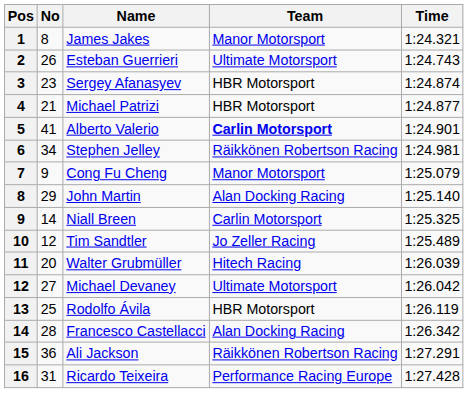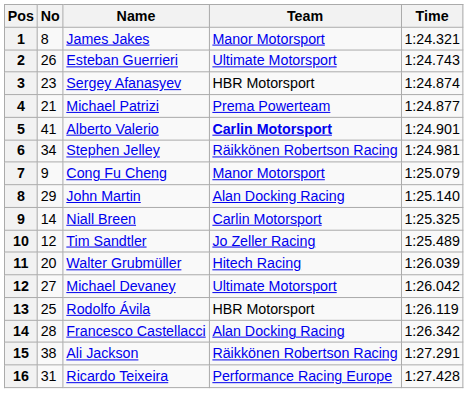Michael Patrizi | Team: HBR Motorsport -> Prema Powerteam
Ali Jackson | No: 36 -> 38
